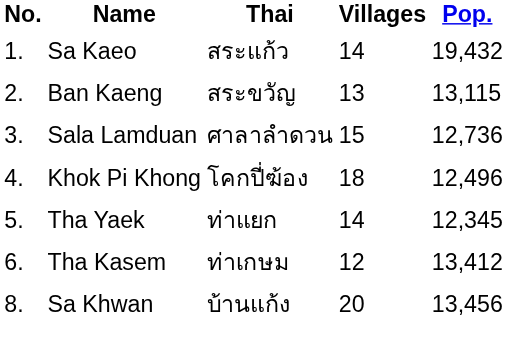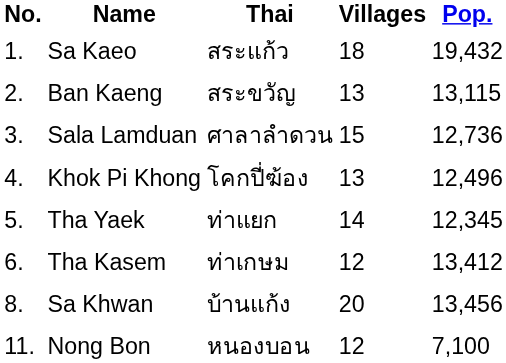Sa Kaeo | Villages: 14 -> 18
Khok Pi Khong | Villages: 18 -> 13
+ row: 11. | Nong Bon | หนองบอน | 12 | 7,100
